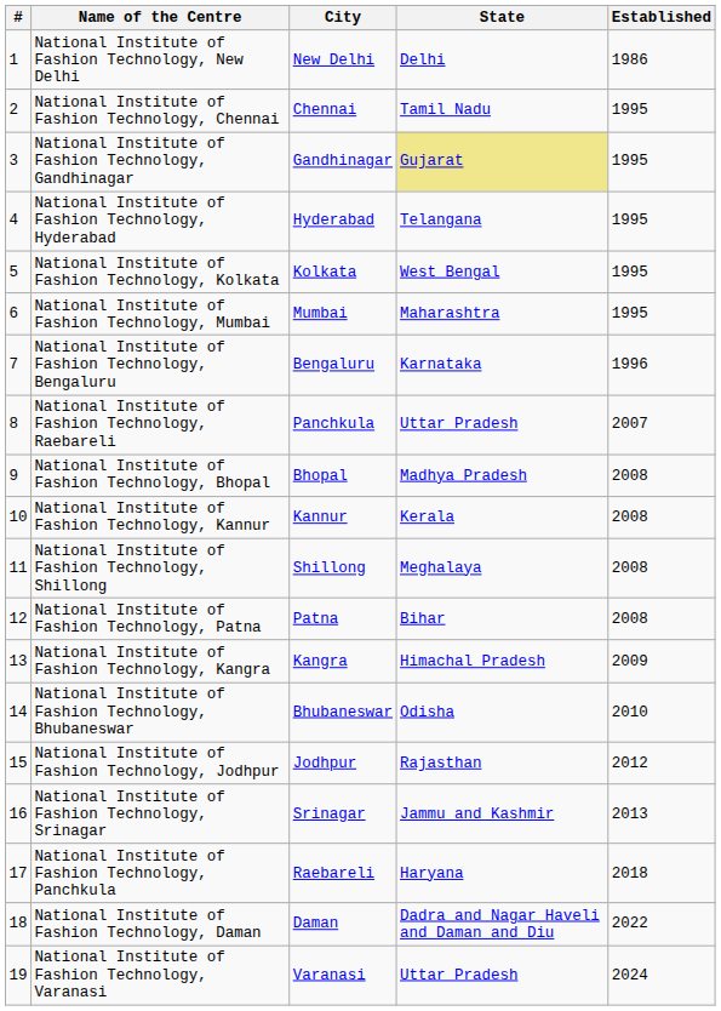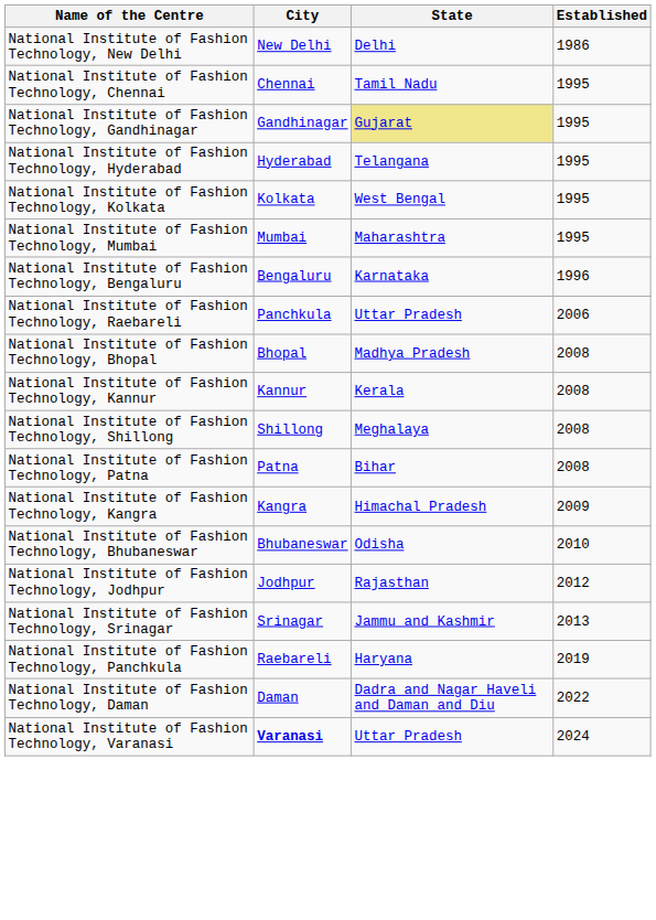- column: # | 1 | 2 | 3 | 4 | 5 | 6 | 7 | 8 | 9 | 10 | 11 | 12 | 13 | 14 | 15 | 16 | 17 | 18 | 19
National Institute of Fashion Technology, Raebareli | Established: 2007 -> 2006
National Institute of Fashion Technology, Panchkula | Established: 2018 -> 2019
National Institute of Fashion Technology, Varanasi | City: normal -> bold
